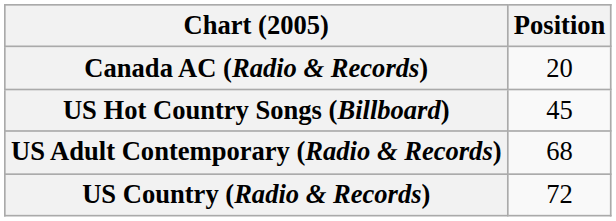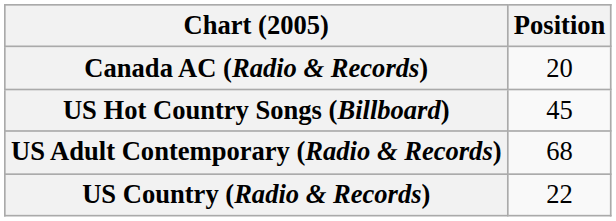US Country (Radio & Records) | Position: 72 -> 22
